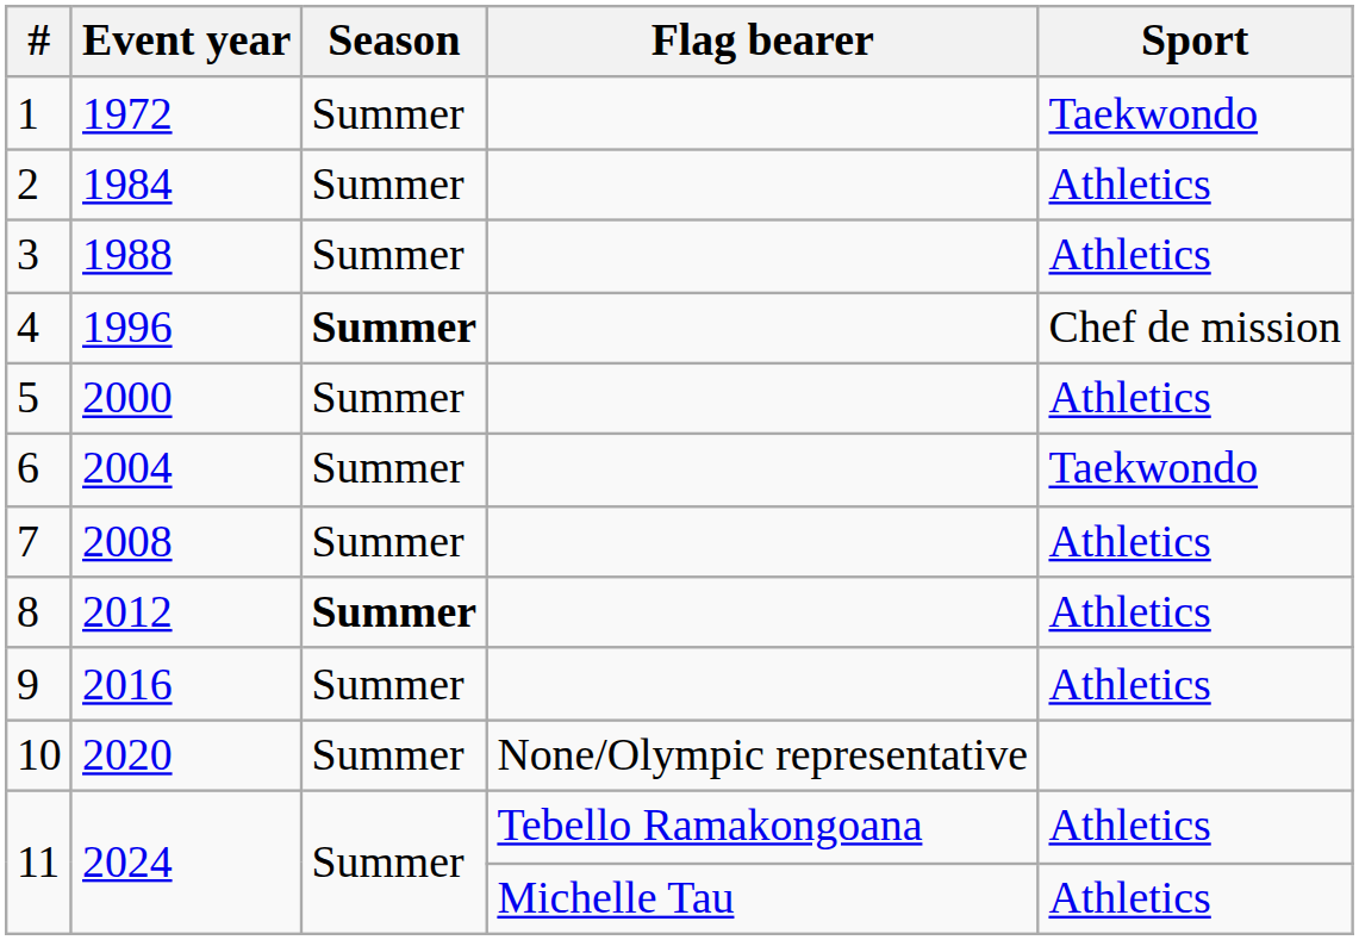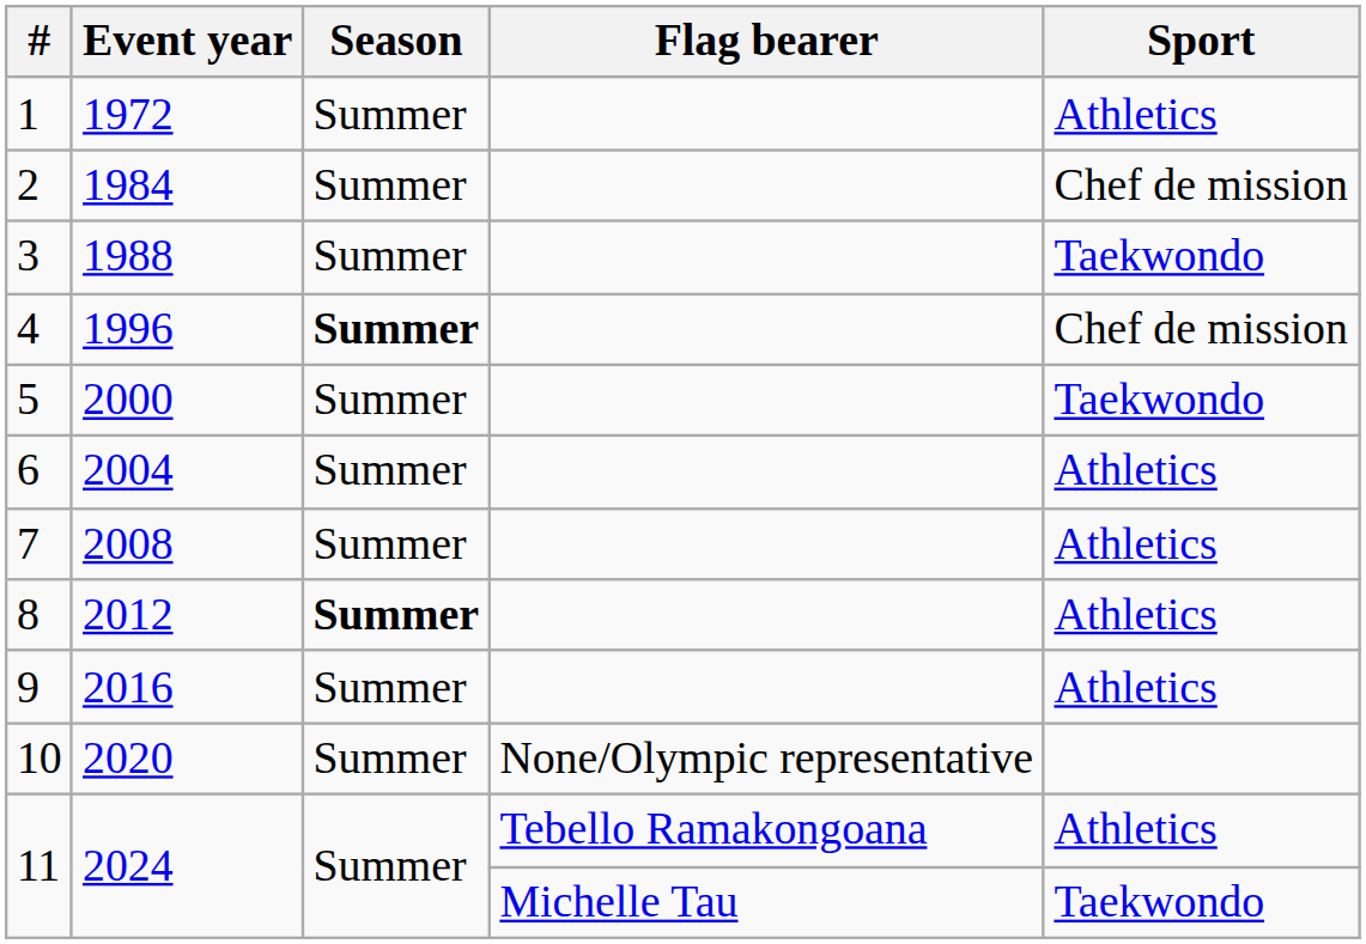1 | Sport: Taekwondo -> Athletics
2 | Sport: Athletics -> Chef de mission
3 | Sport: Athletics -> Taekwondo
5 | Sport: Athletics -> Taekwondo
6 | Sport: Taekwondo -> Athletics
11 / Michelle Tau | Sport: Athletics -> Taekwondo
